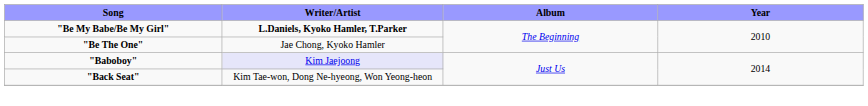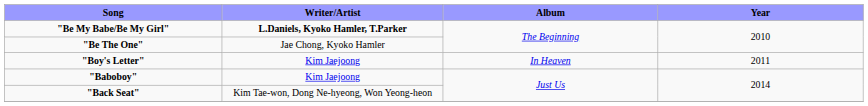+ row: "Boy's Letter" | Kim Jaejoong | In Heaven | 2011
"Baboboy" | Writer/Artist: lavender background -> no background
